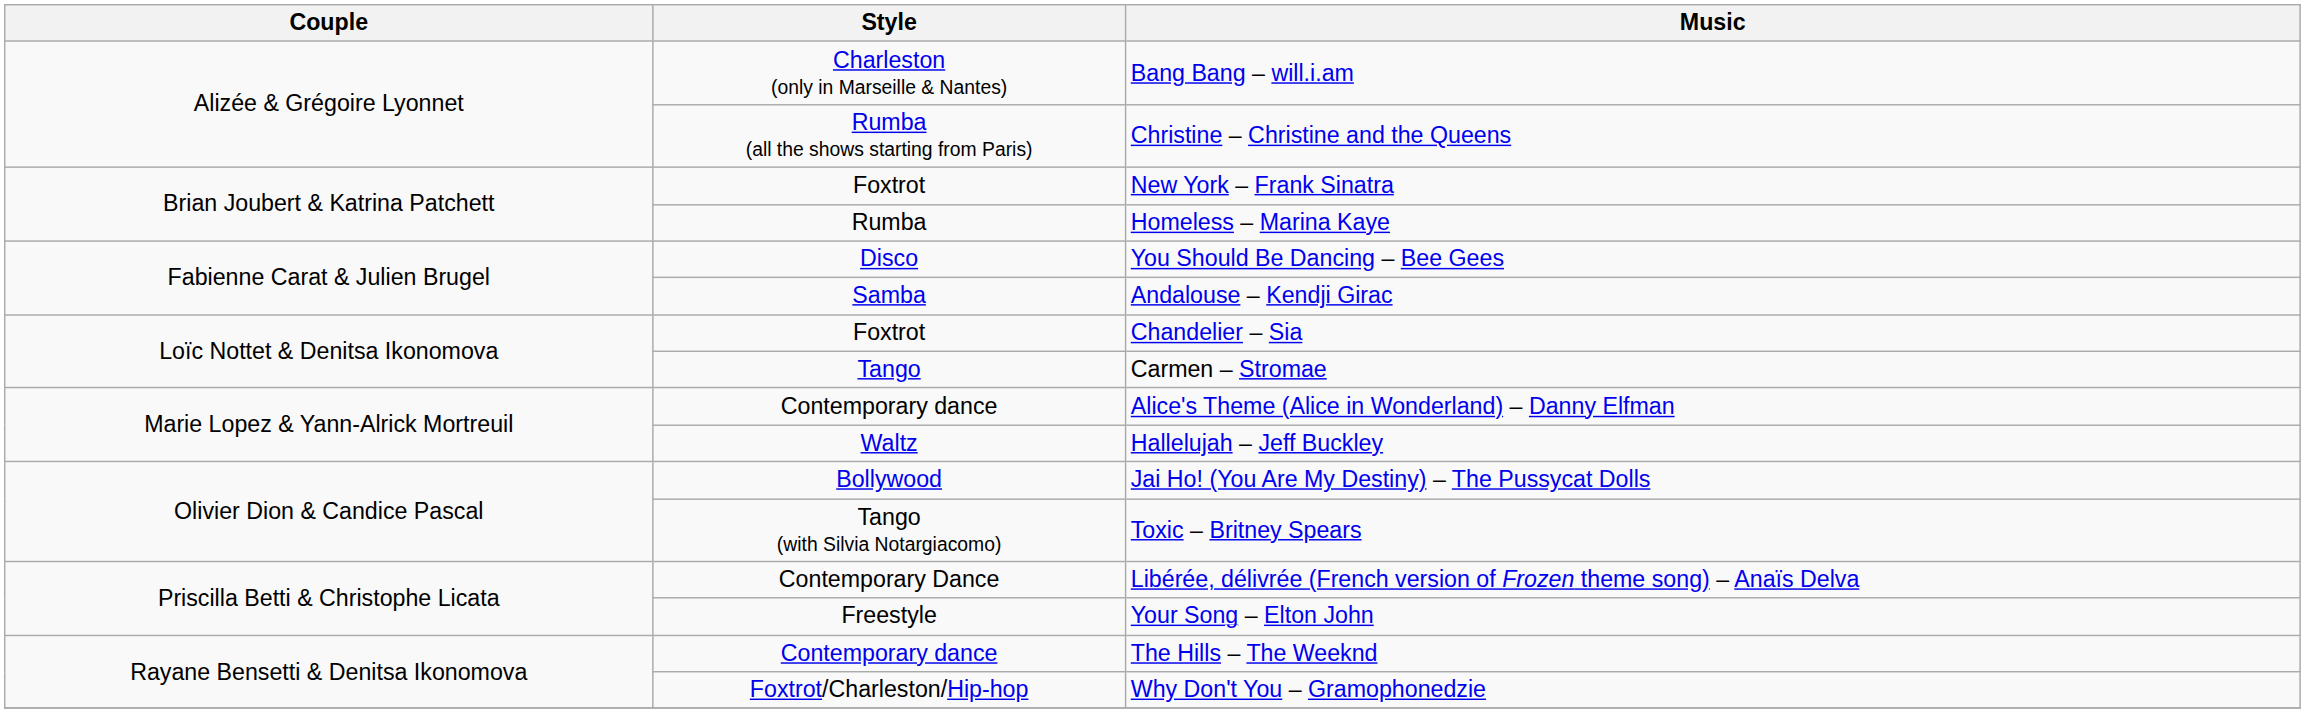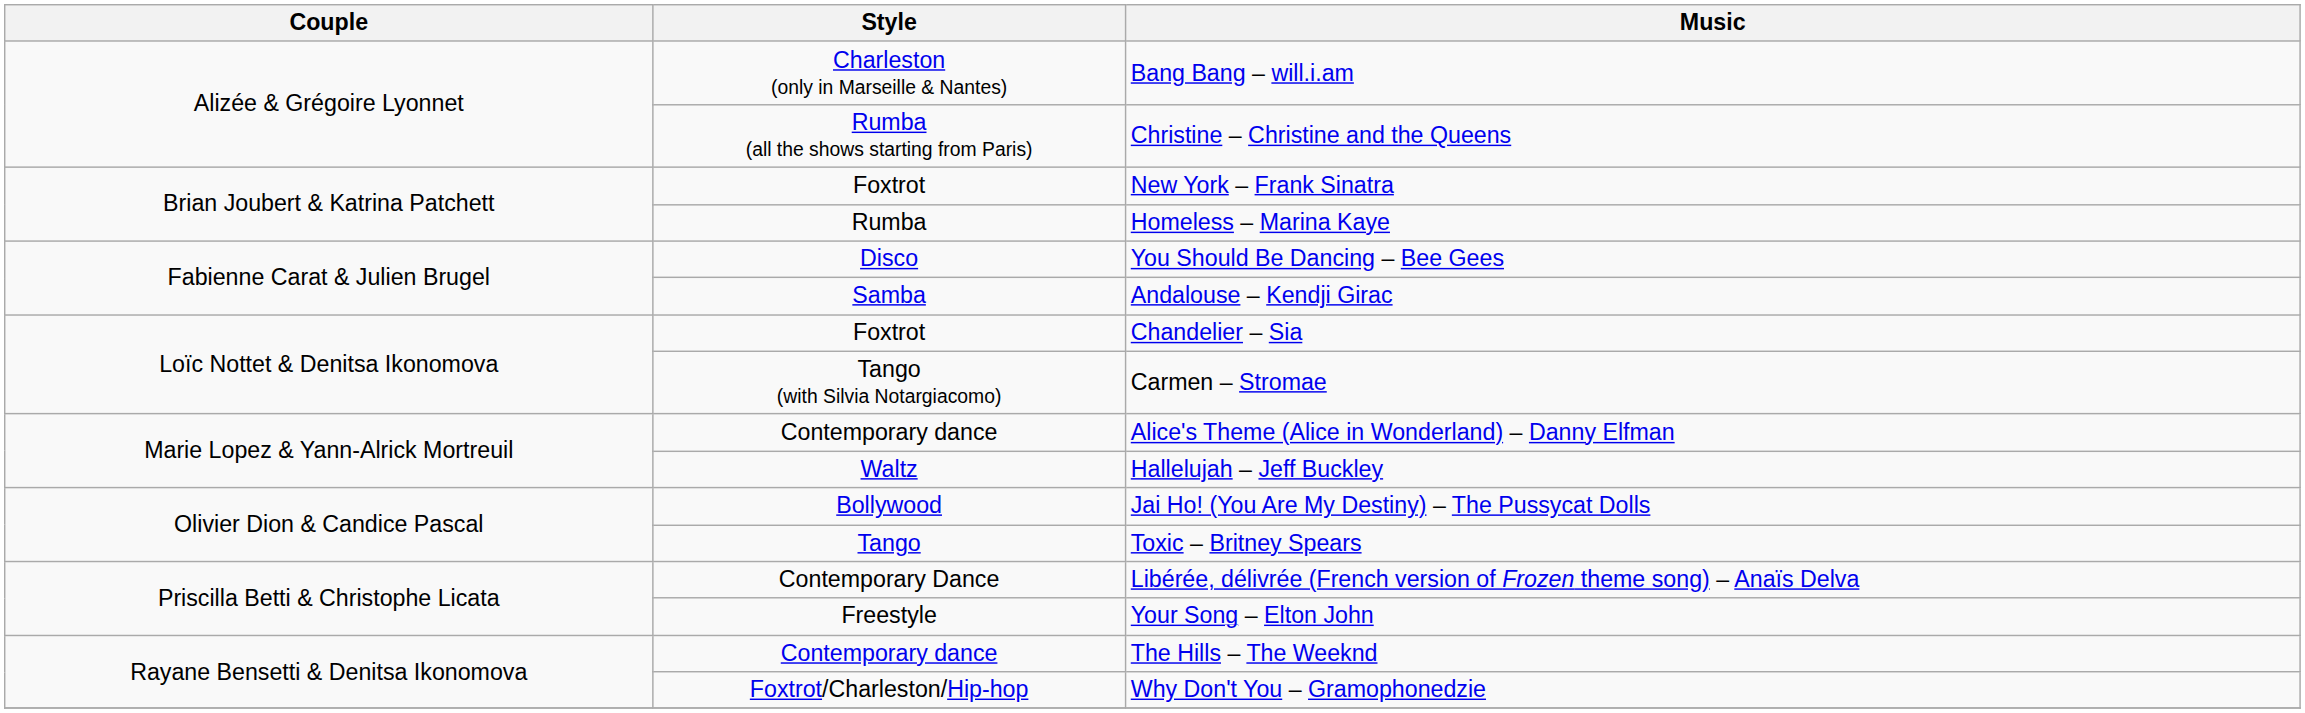Carmen – Stromae | Style: Tango -> Tango (with Silvia Notargiacomo)
Toxic – Britney Spears | Style: Tango (with Silvia Notargiacomo) -> Tango
